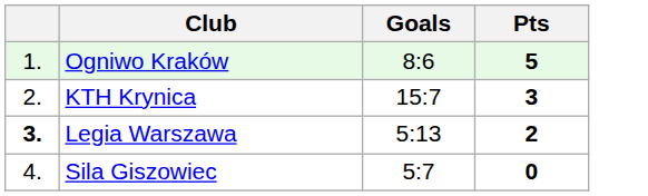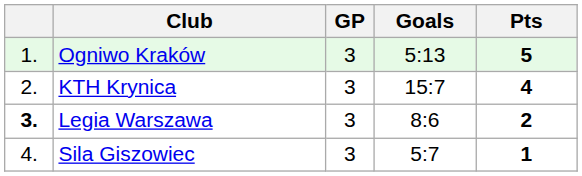+ column: GP | 3 | 3 | 3 | 3
Ogniwo Kraków | Goals: 8:6 -> 5:13
KTH Krynica | Pts: 3 -> 4
Legia Warszawa | Goals: 5:13 -> 8:6
Sila Giszowiec | Pts: 0 -> 1
